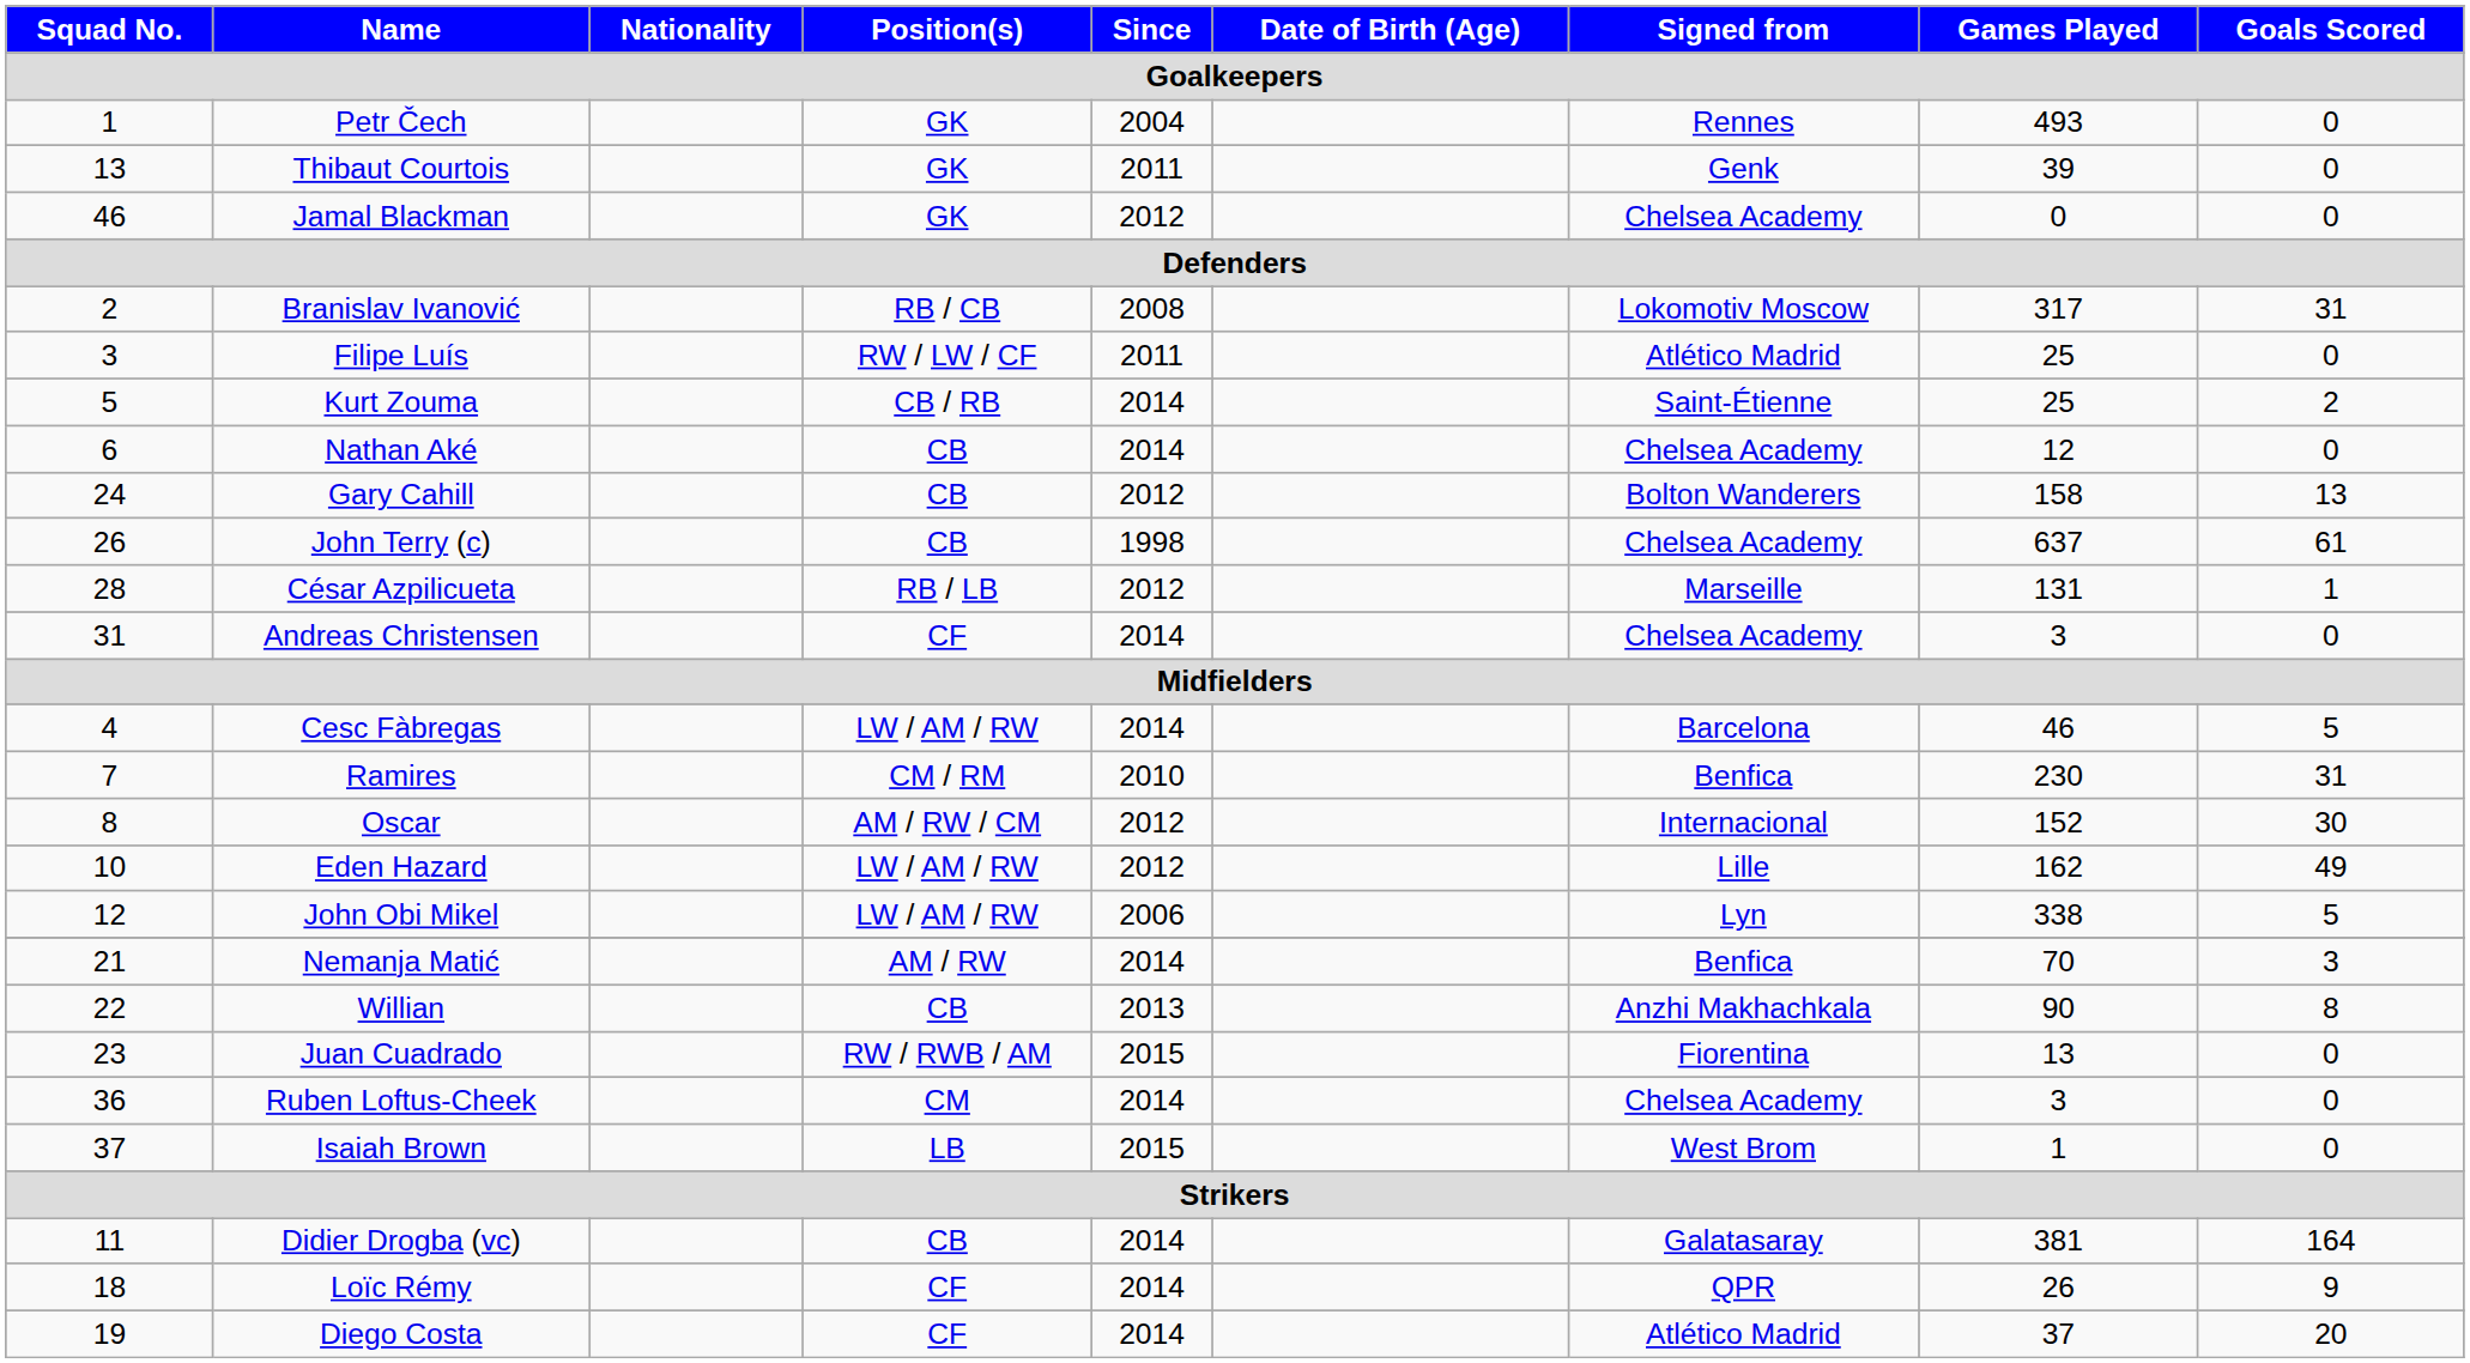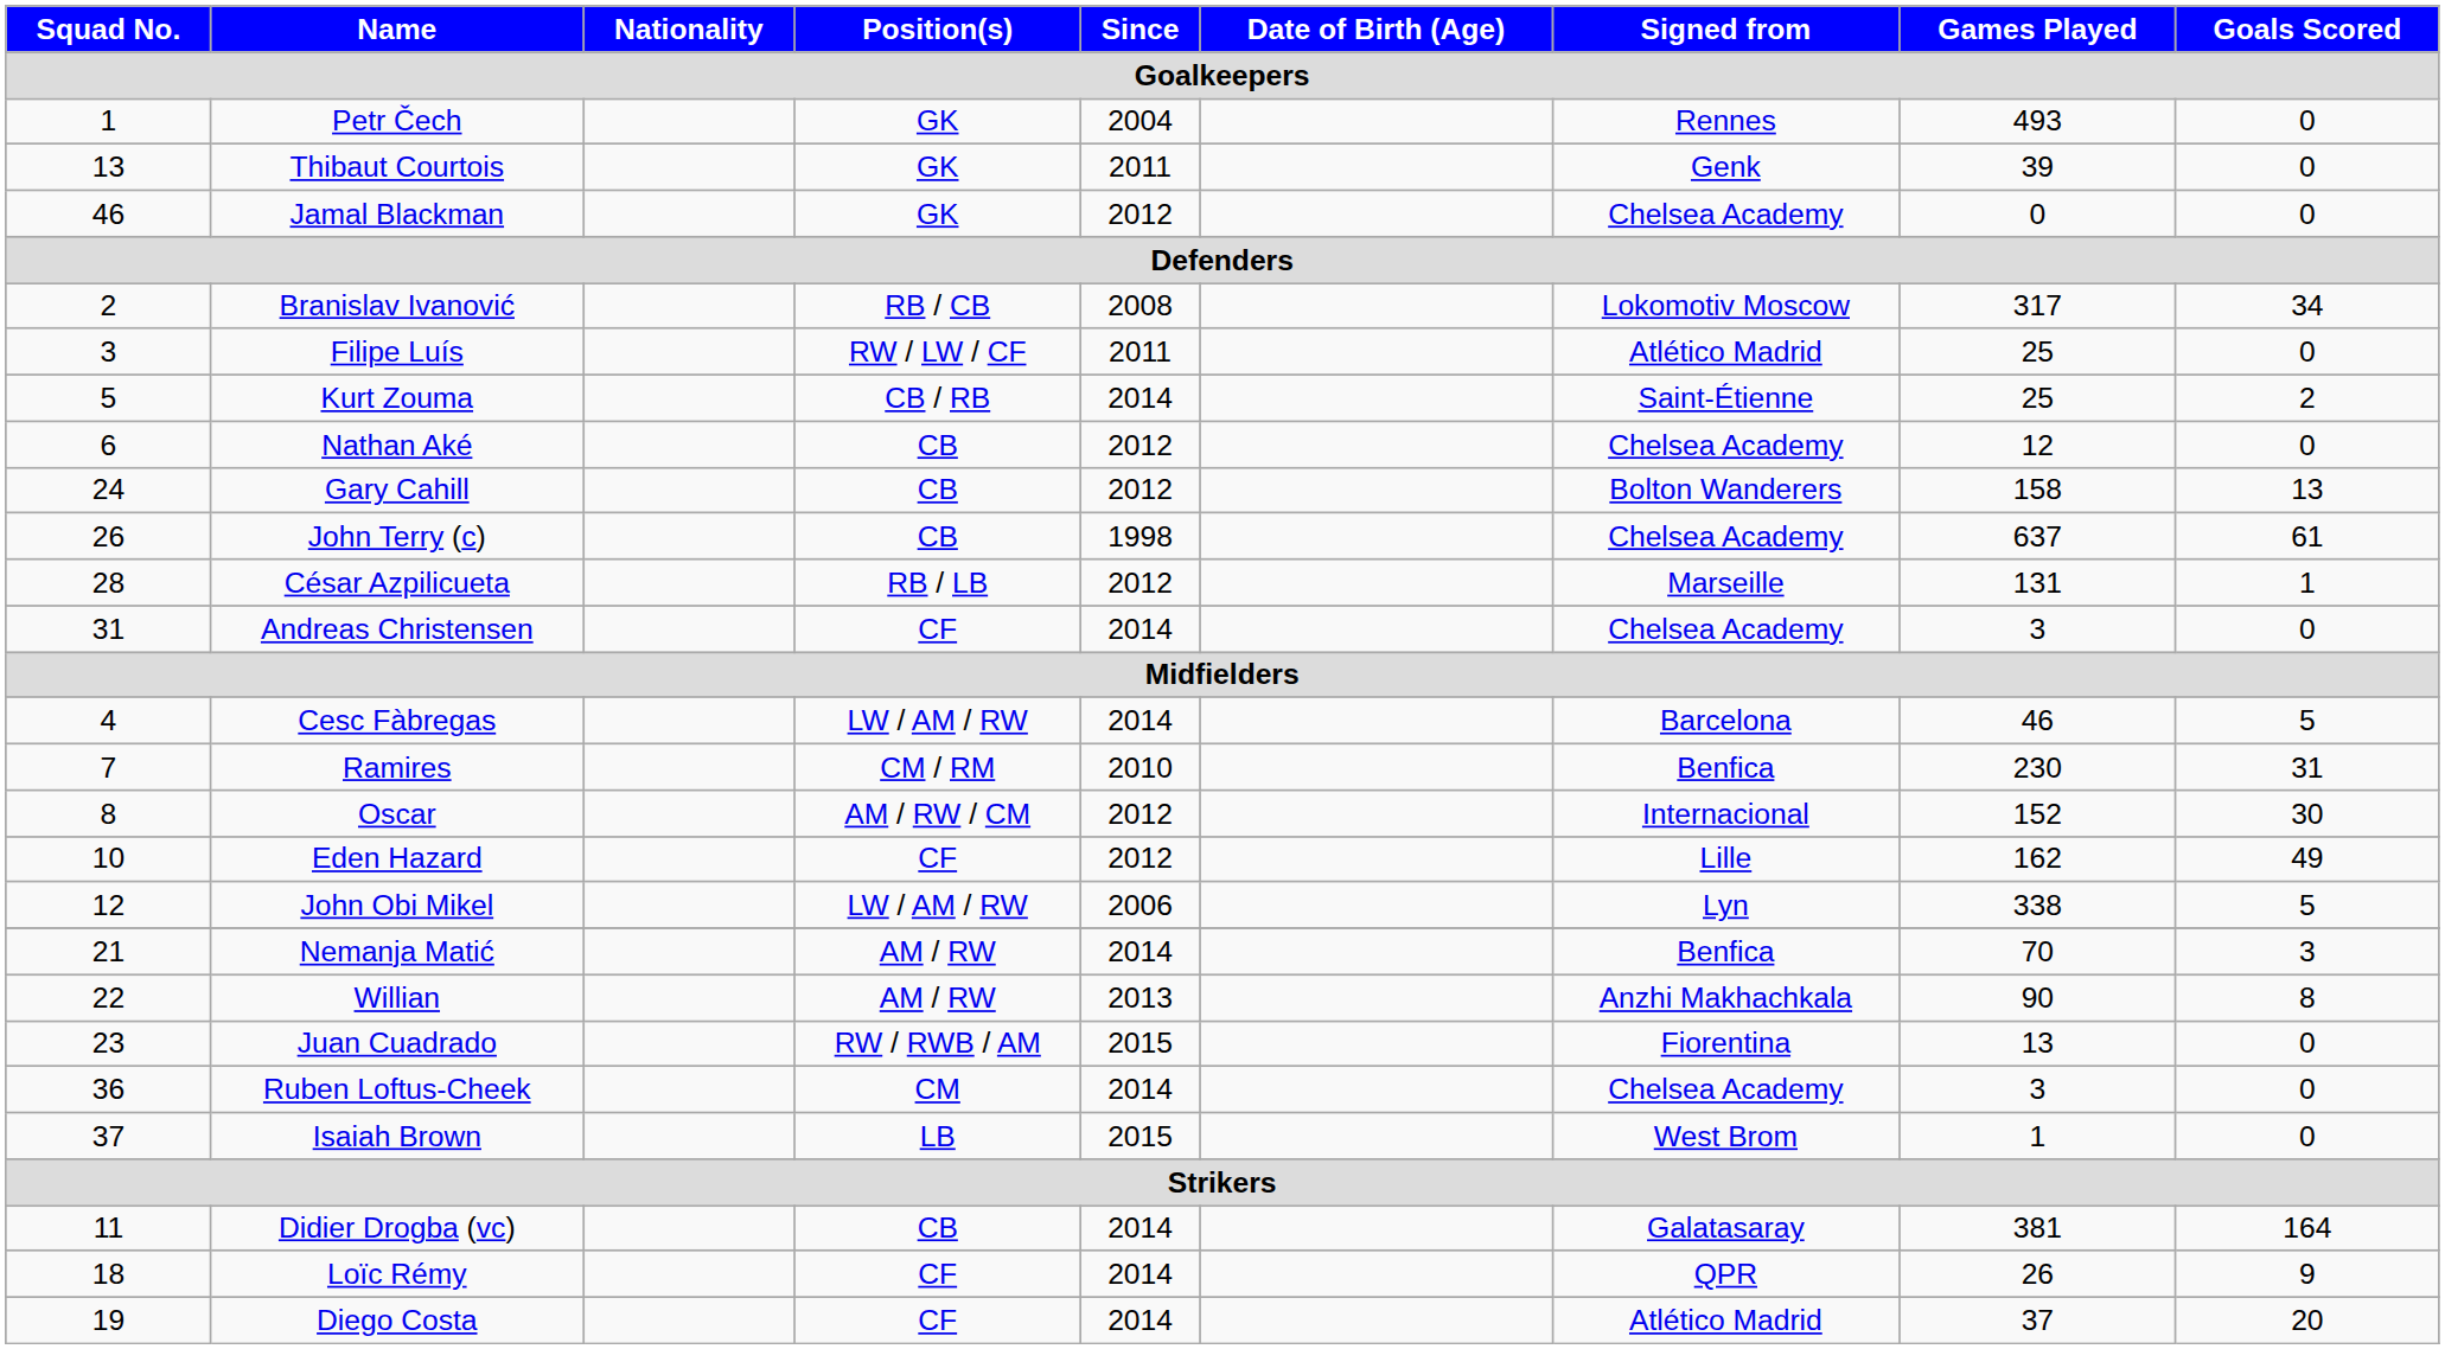Branislav Ivanović | Goals Scored / Goalkeepers: 31 -> 34
Nathan Aké | Since / Goalkeepers: 2014 -> 2012
Eden Hazard | Position(s) / Goalkeepers: LW / AM / RW -> CF
Willian | Position(s) / Goalkeepers: CB -> AM / RW
